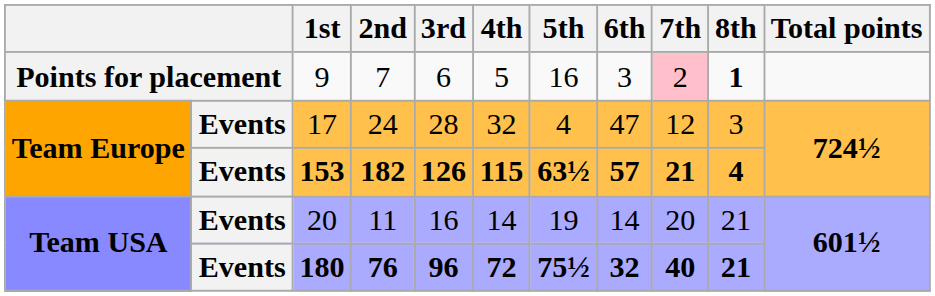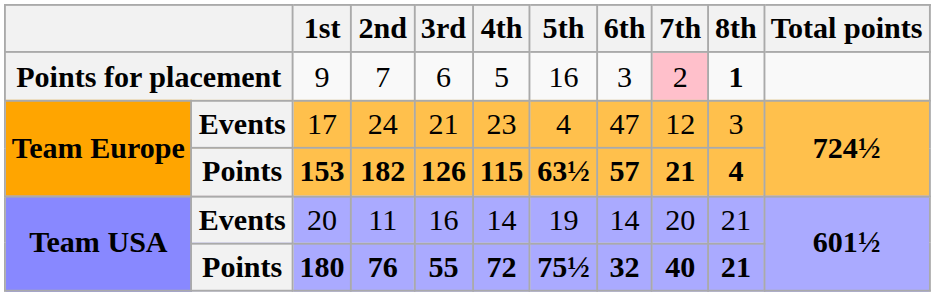17 | 3rd: 28 -> 21
17 | 4th: 32 -> 23
153 | column 2: Events -> Points
180 | column 2: Events -> Points
180 | 3rd: 96 -> 55
